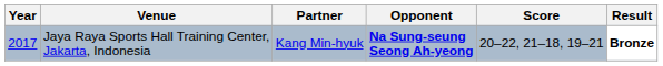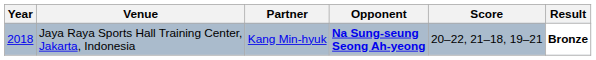Jaya Raya Sports Hall Training Center, Jakarta, Indonesia | Year: 2017 -> 2018
